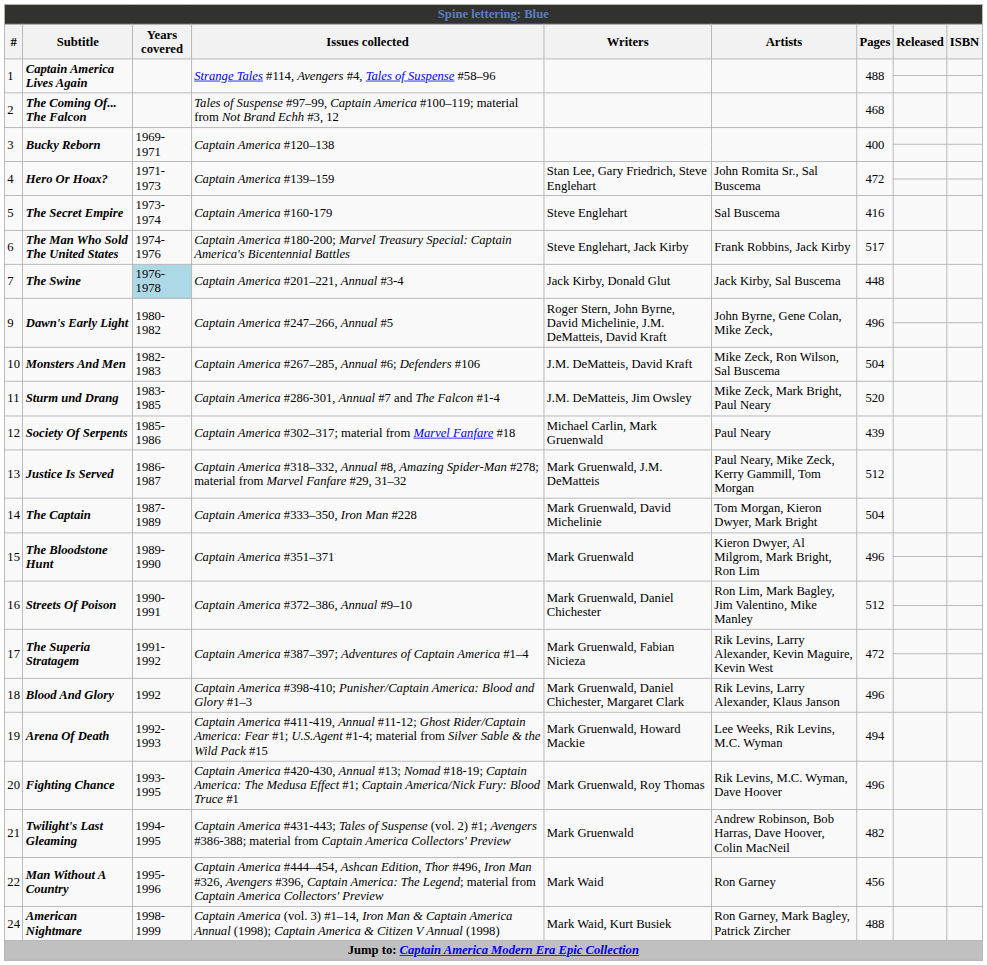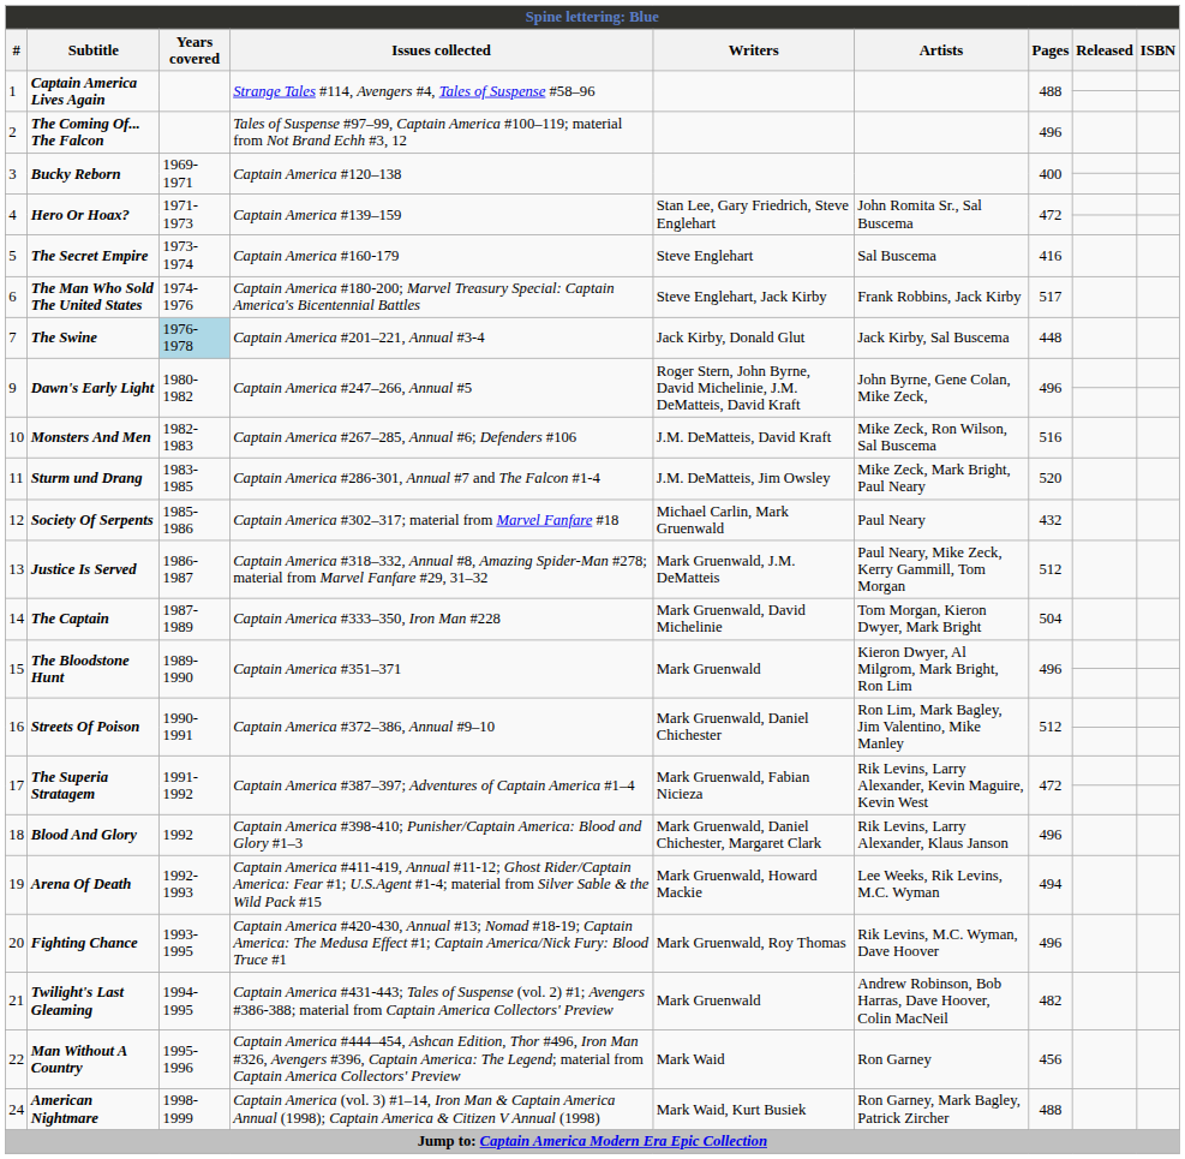2 | Pages: 468 -> 496
10 | Pages: 504 -> 516
12 | Pages: 439 -> 432
